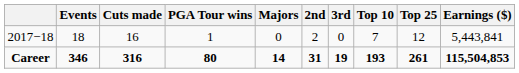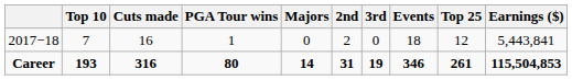columns swapped: Events <-> Top 10
